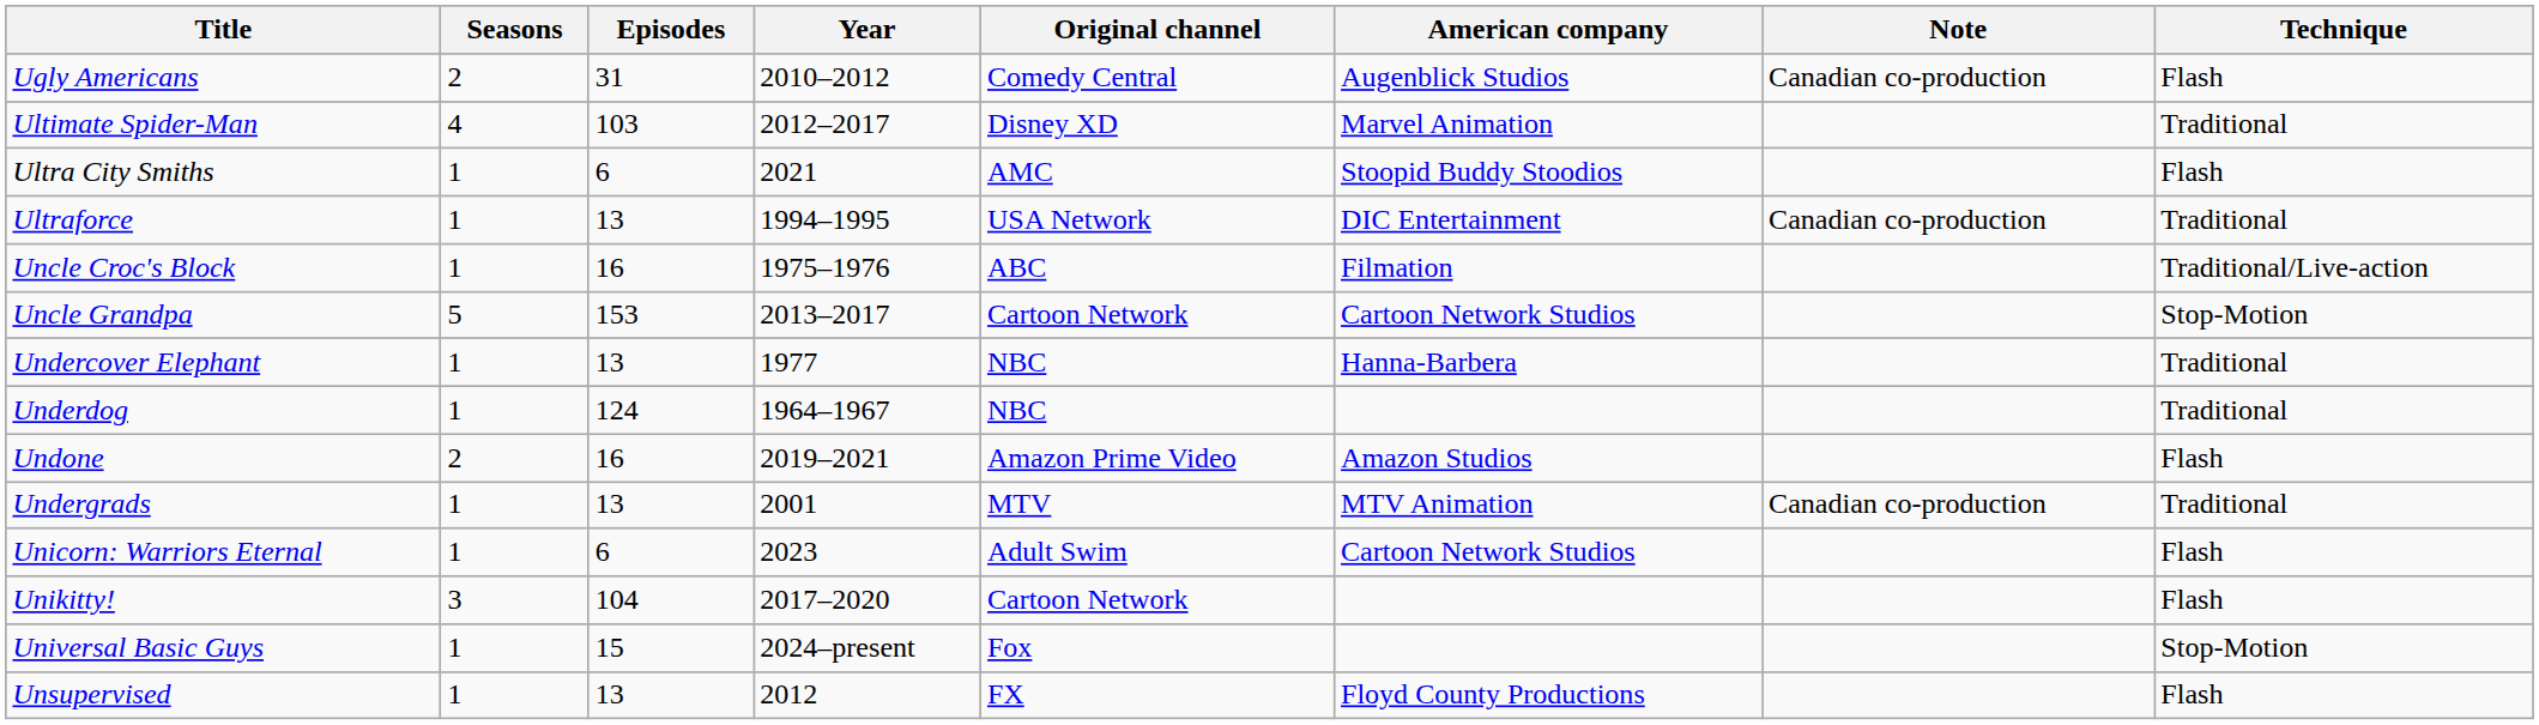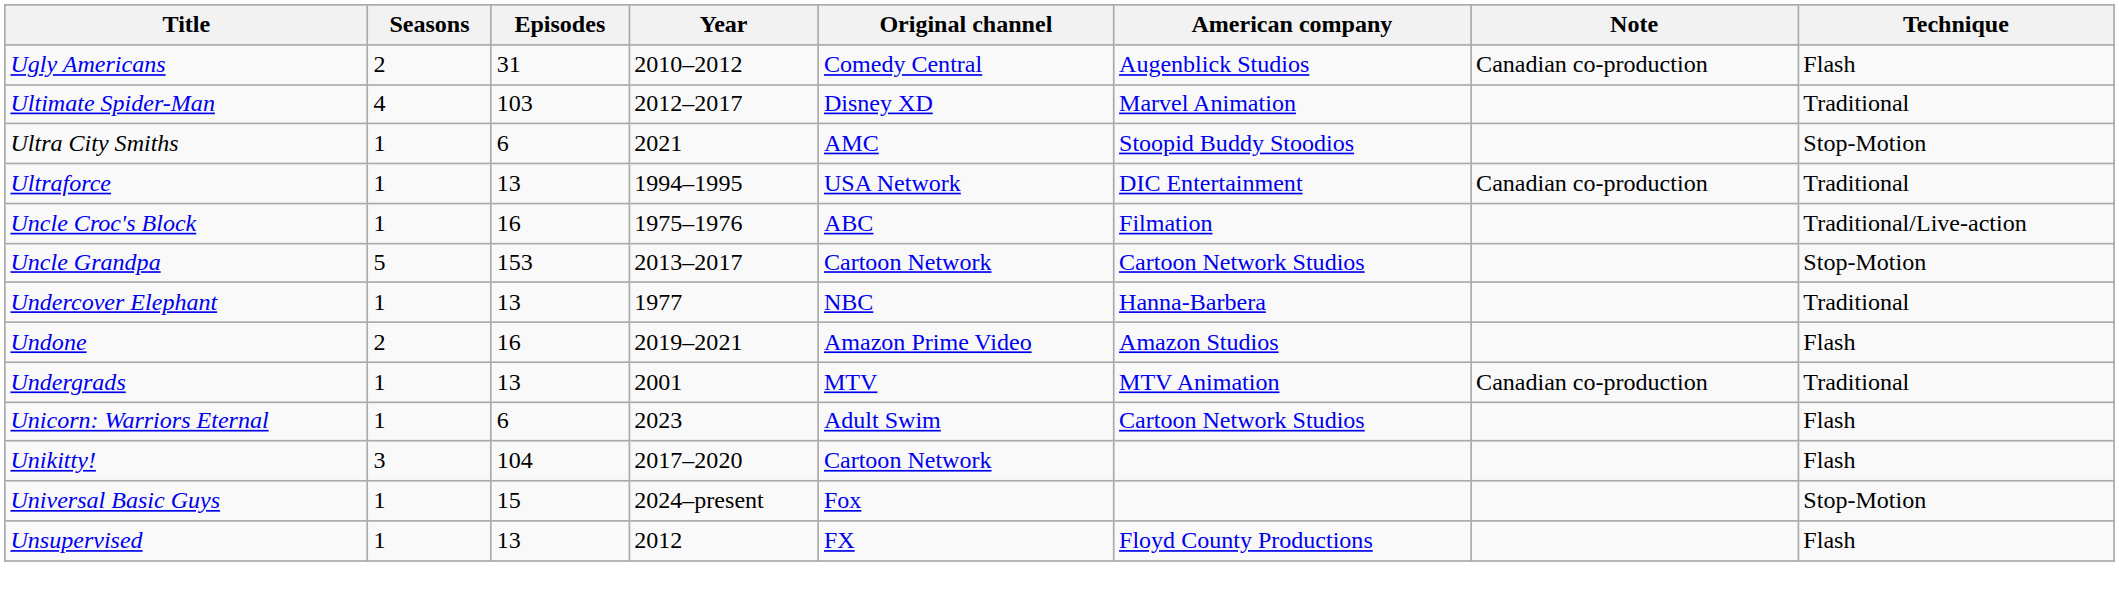Ultra City Smiths | Technique: Flash -> Stop-Motion
- row: Underdog | 1 | 124 | 1964–1967 | NBC | Traditional
